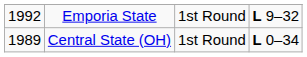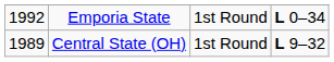Emporia State | column 4: L 9–32 -> L 0–34
Central State (OH) | column 4: L 0–34 -> L 9–32
